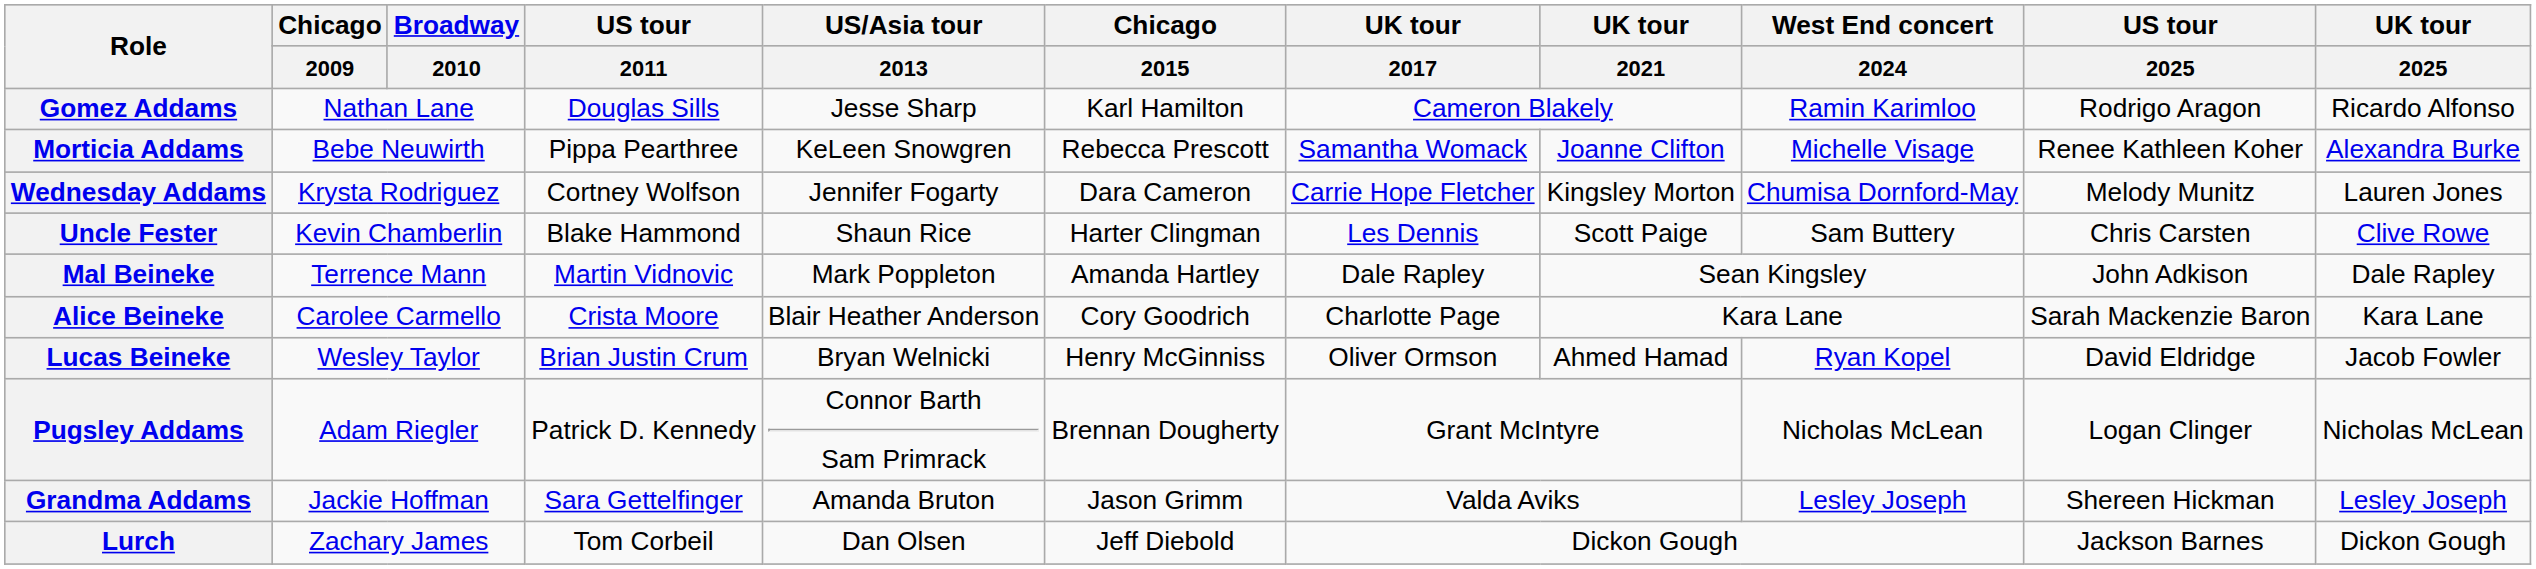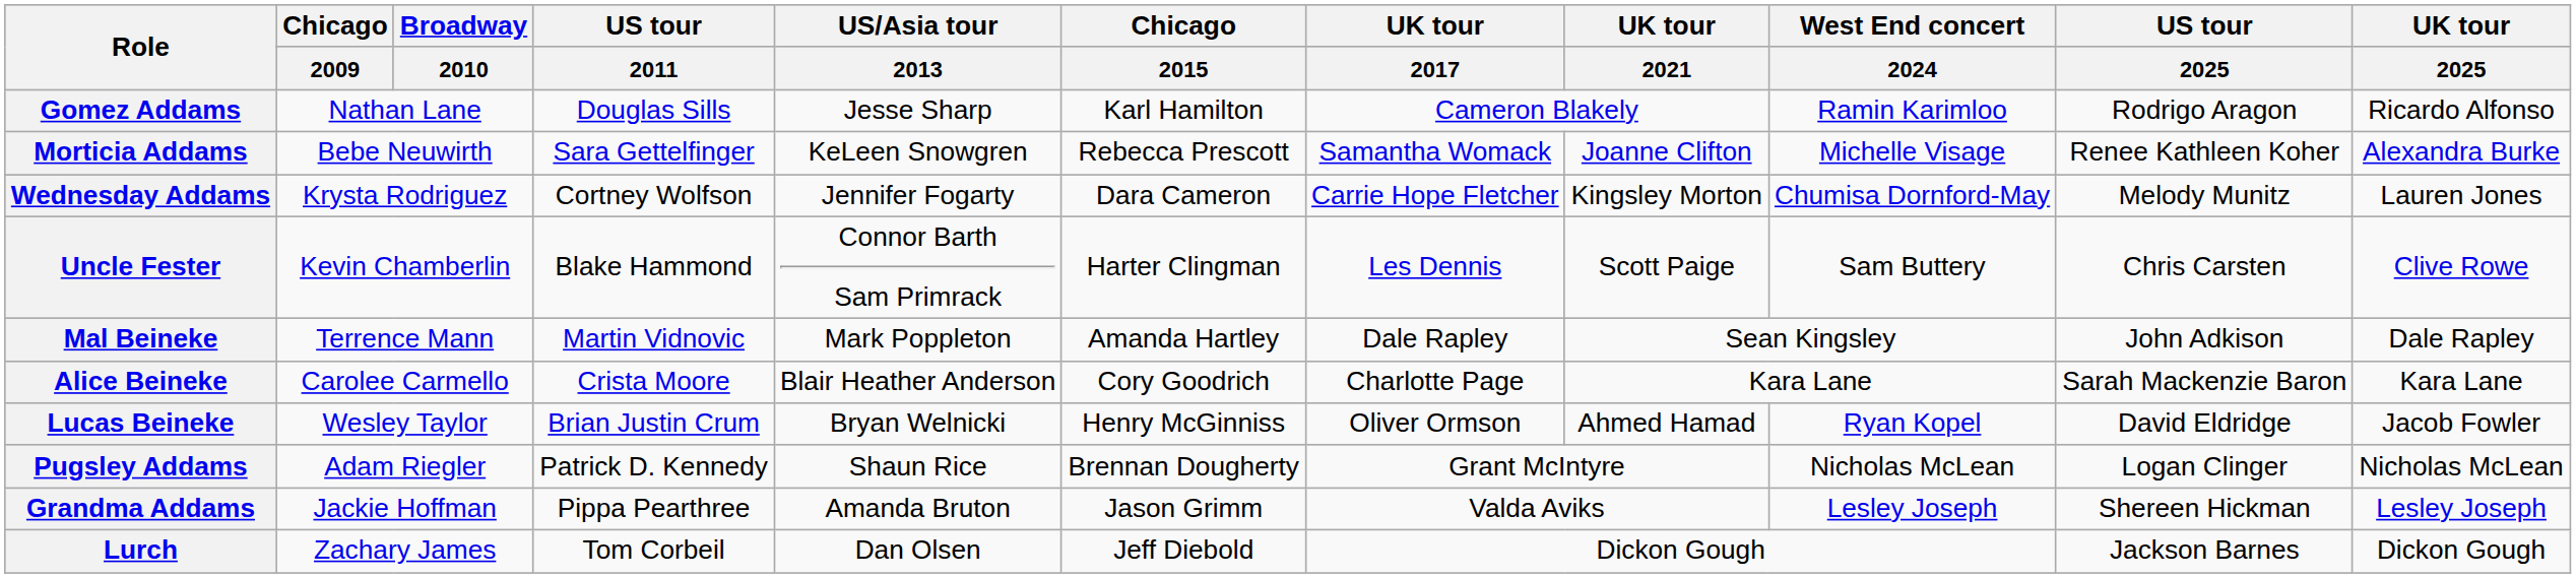Morticia Addams | US tour / 2011: Pippa Pearthree -> Sara Gettelfinger
Uncle Fester | US/Asia tour / 2013: Shaun Rice -> Connor Barth Sam Primrack
Pugsley Addams | US/Asia tour / 2013: Connor Barth Sam Primrack -> Shaun Rice
Grandma Addams | US tour / 2011: Sara Gettelfinger -> Pippa Pearthree
